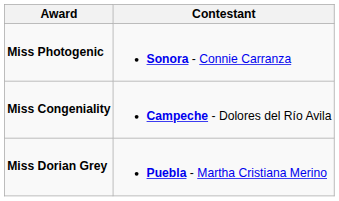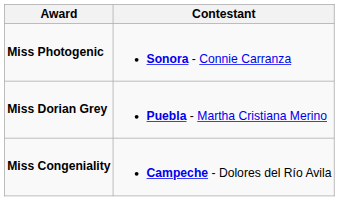rows swapped: Miss Congeniality <-> Miss Dorian Grey
